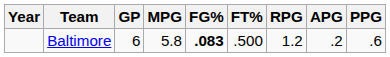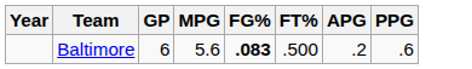- column: RPG | 1.2
Baltimore | MPG: 5.8 -> 5.6
